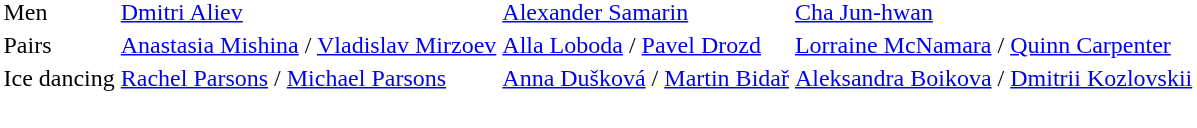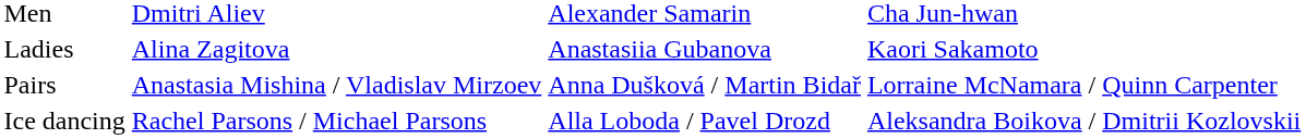+ row: Ladies | Alina Zagitova | Anastasiia Gubanova | Kaori Sakamoto
Pairs | column 3: Alla Loboda / Pavel Drozd -> Anna Dušková / Martin Bidař
Ice dancing | column 3: Anna Dušková / Martin Bidař -> Alla Loboda / Pavel Drozd
